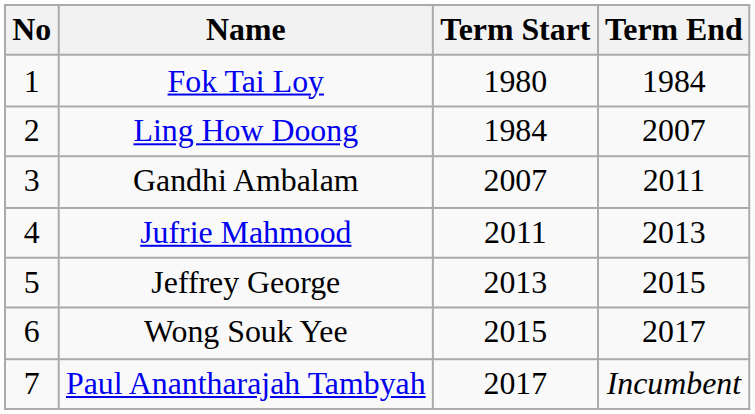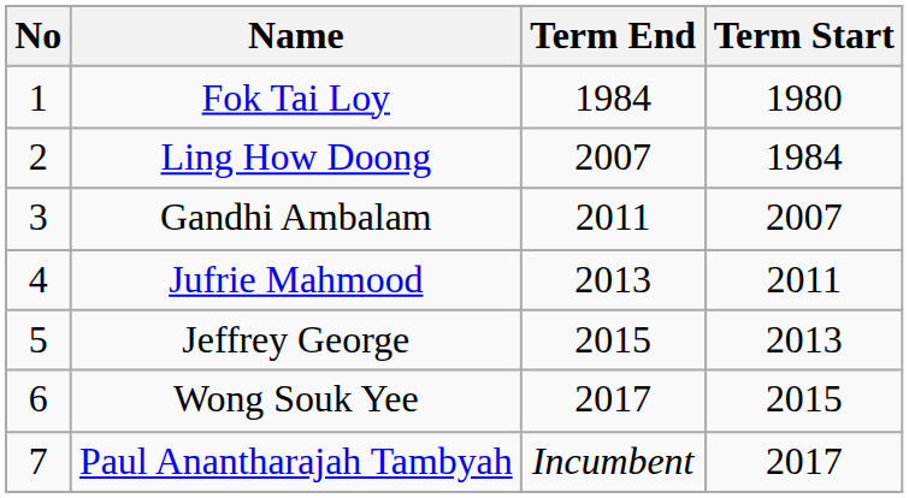columns swapped: Term Start <-> Term End
